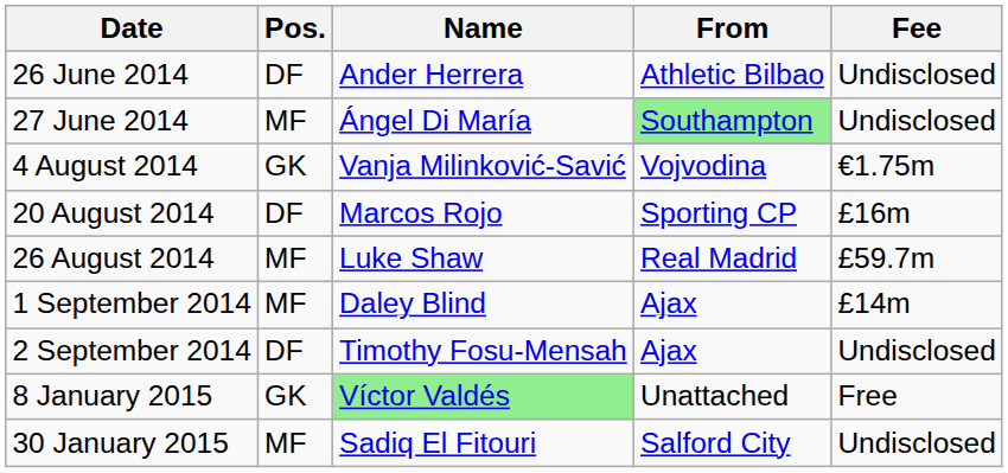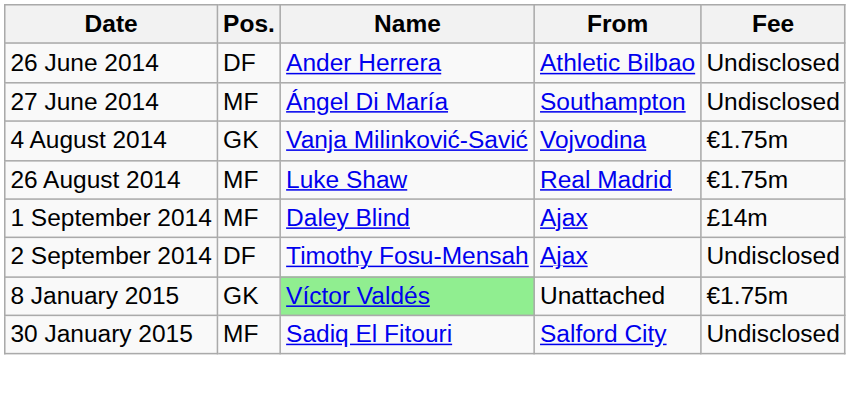27 June 2014 | From: lightgreen background -> no background
- row: 20 August 2014 | DF | Marcos Rojo | Sporting CP | £16m
26 August 2014 | Fee: £59.7m -> €1.75m
8 January 2015 | Fee: Free -> €1.75m
